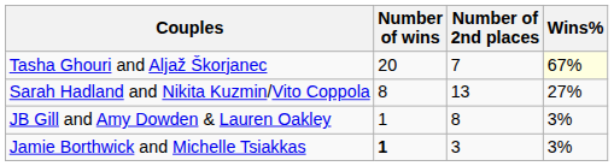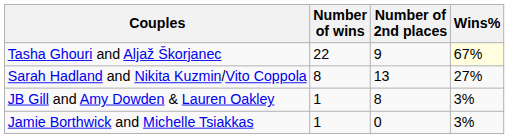Tasha Ghouri and Aljaž Škorjanec | Number of wins: 20 -> 22
Tasha Ghouri and Aljaž Škorjanec | Number of 2nd places: 7 -> 9
Jamie Borthwick and Michelle Tsiakkas | Number of wins: bold -> normal
Jamie Borthwick and Michelle Tsiakkas | Number of 2nd places: 3 -> 0
